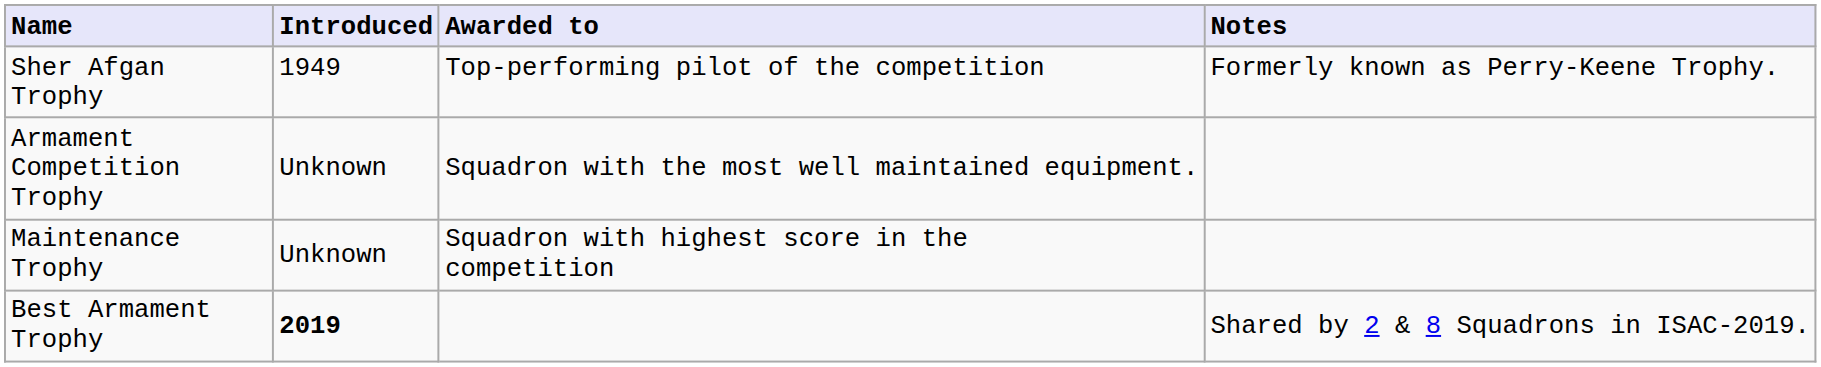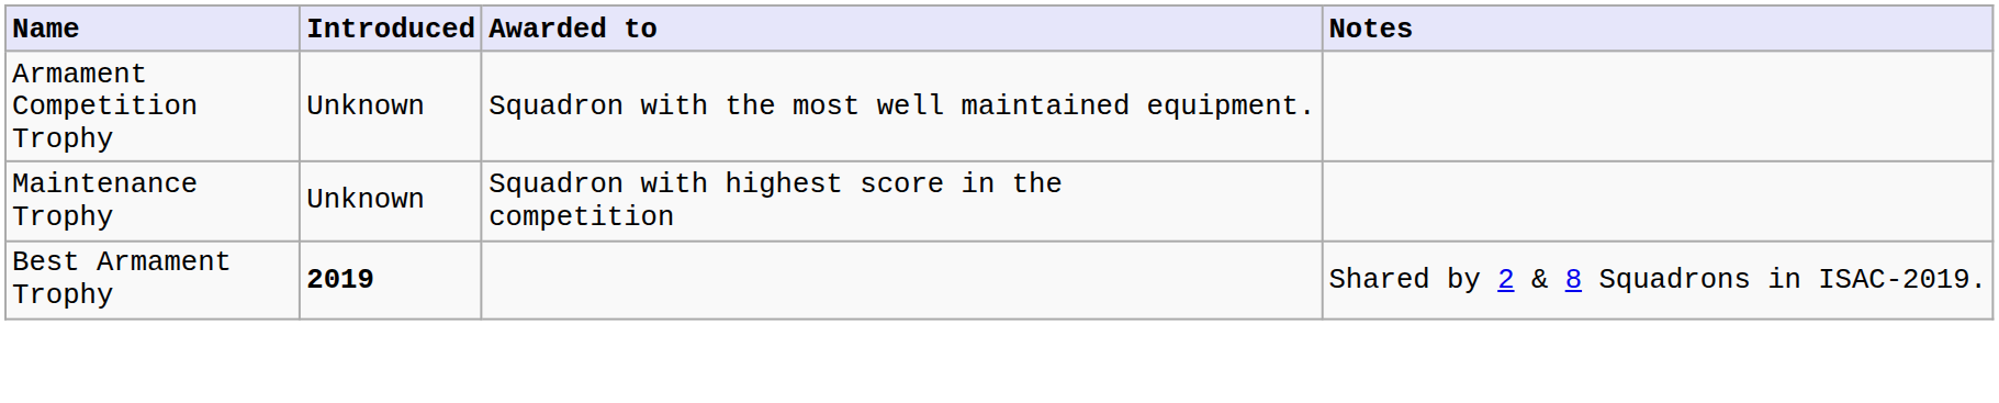- row: Sher Afgan Trophy | 1949 | Top-performing pilot of the competition | Formerly known as Perry-Keene Trophy.
